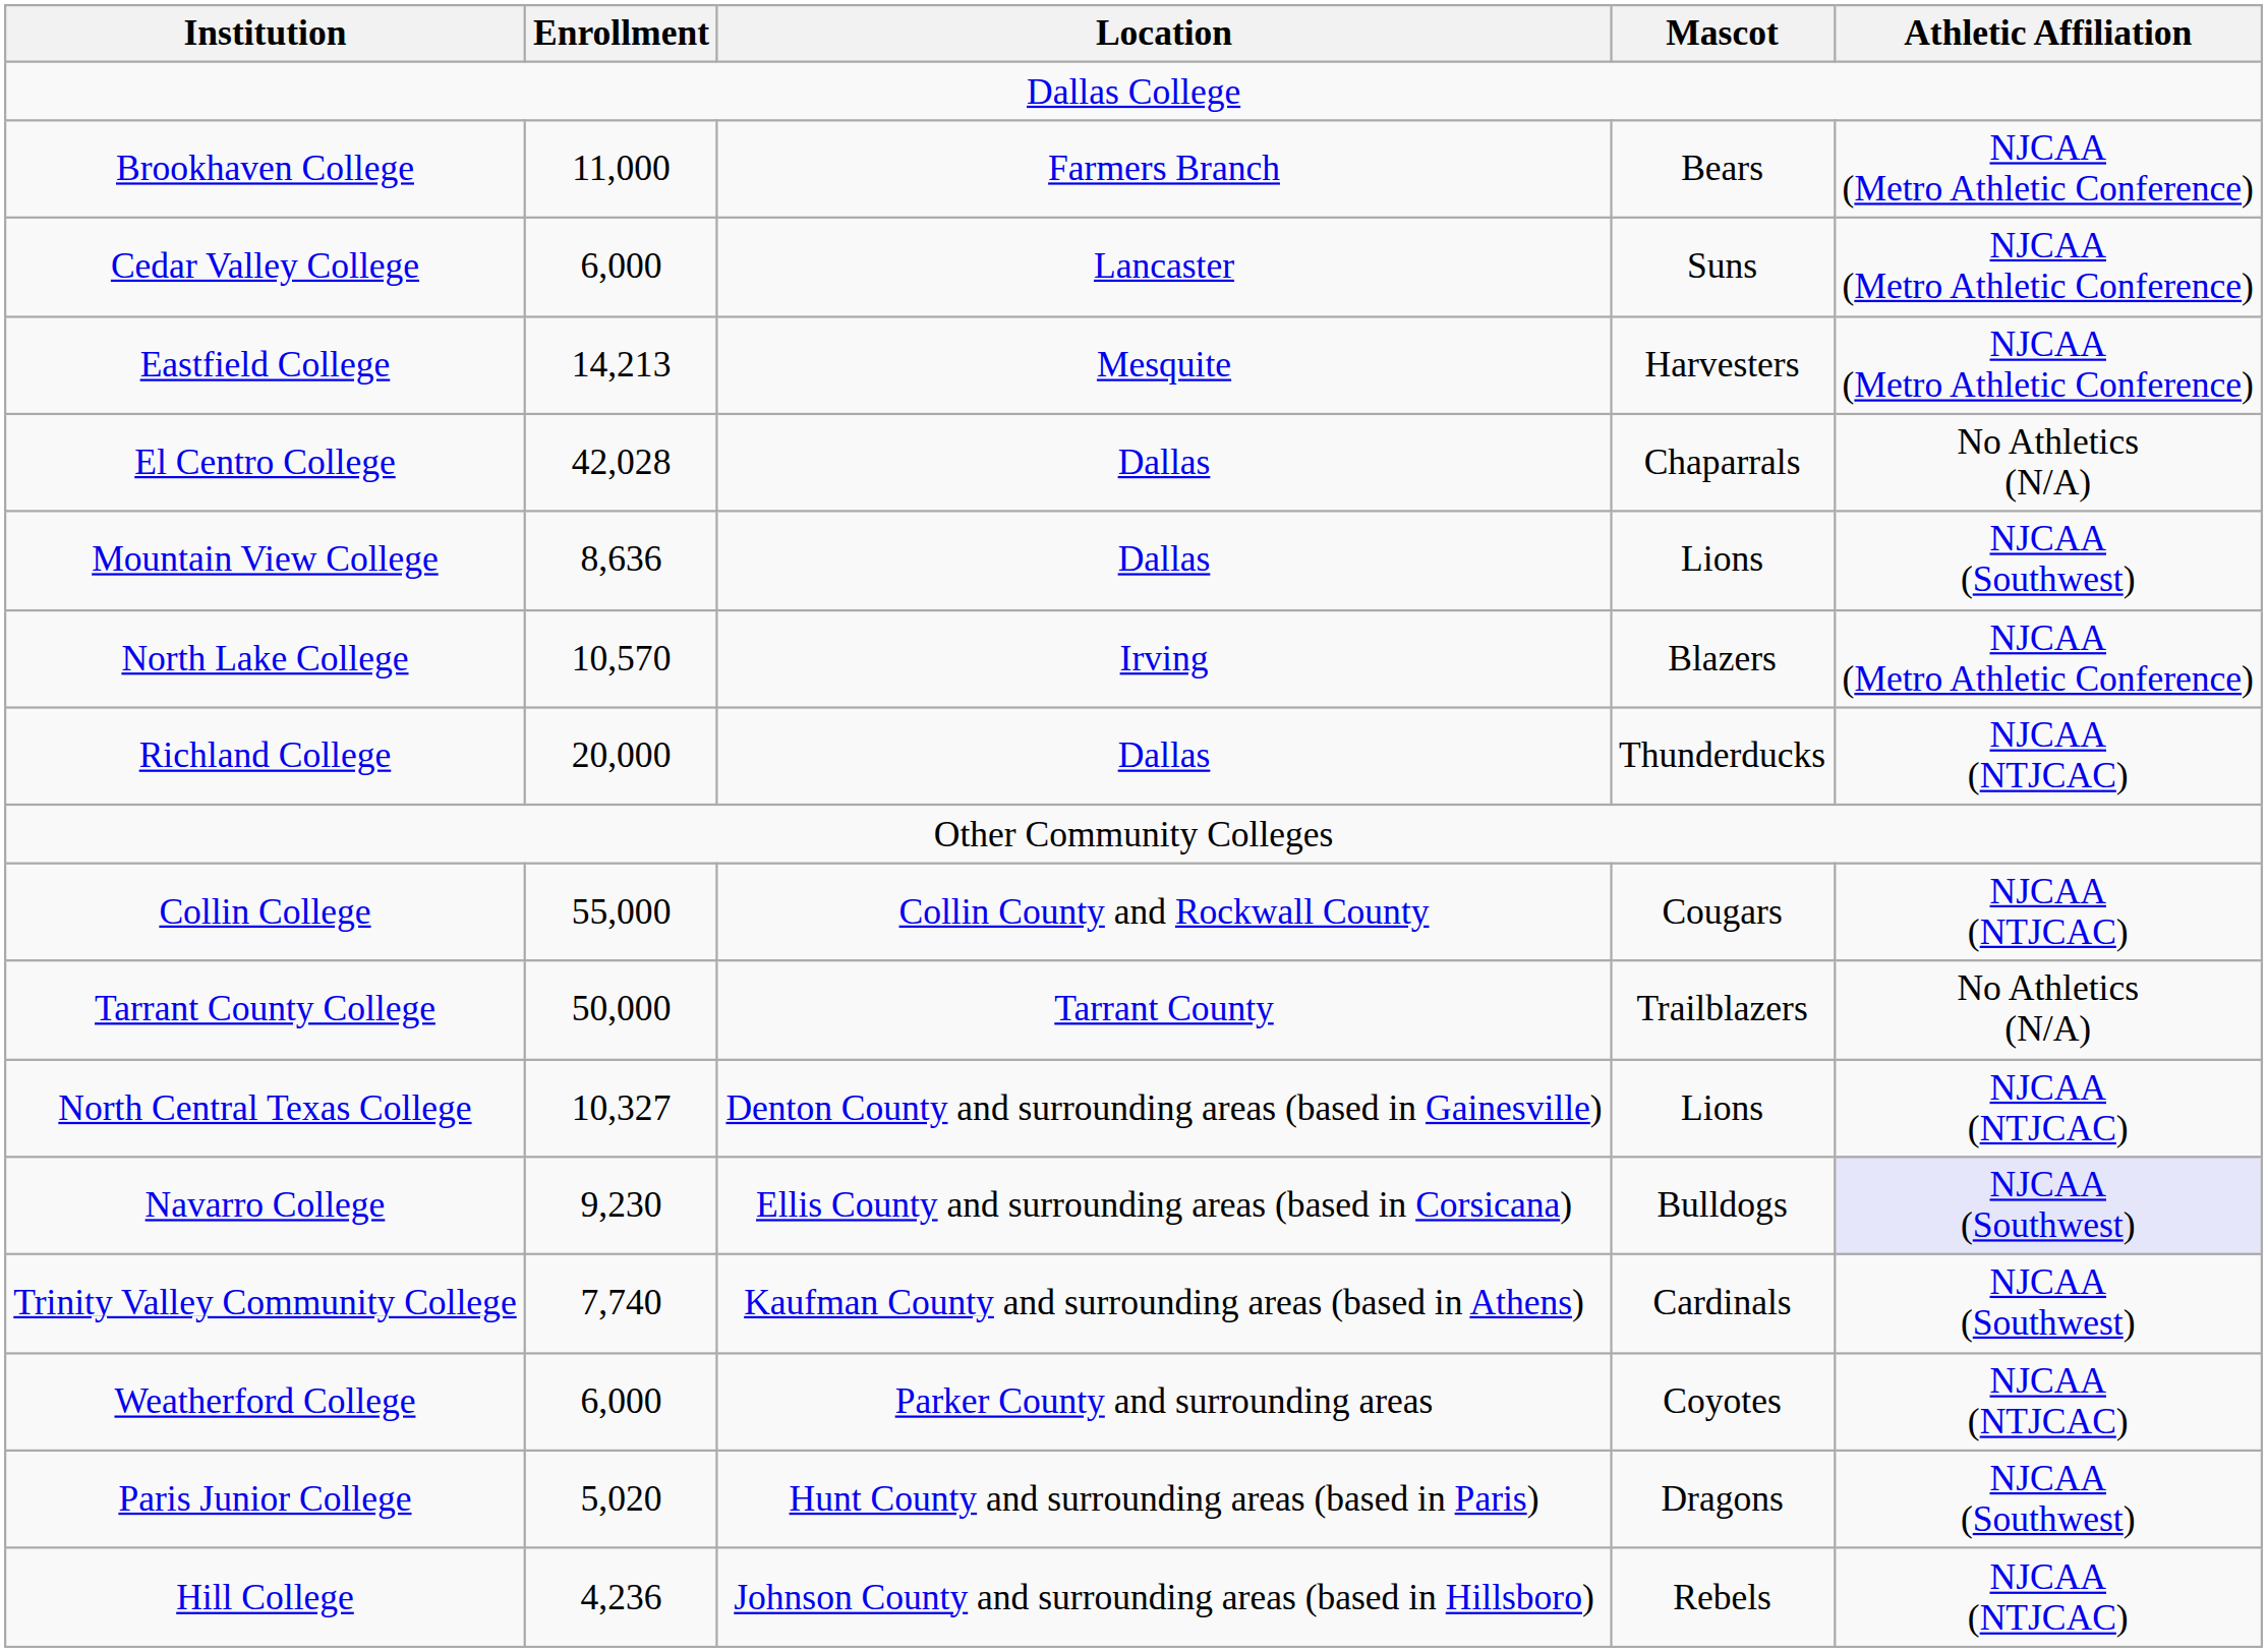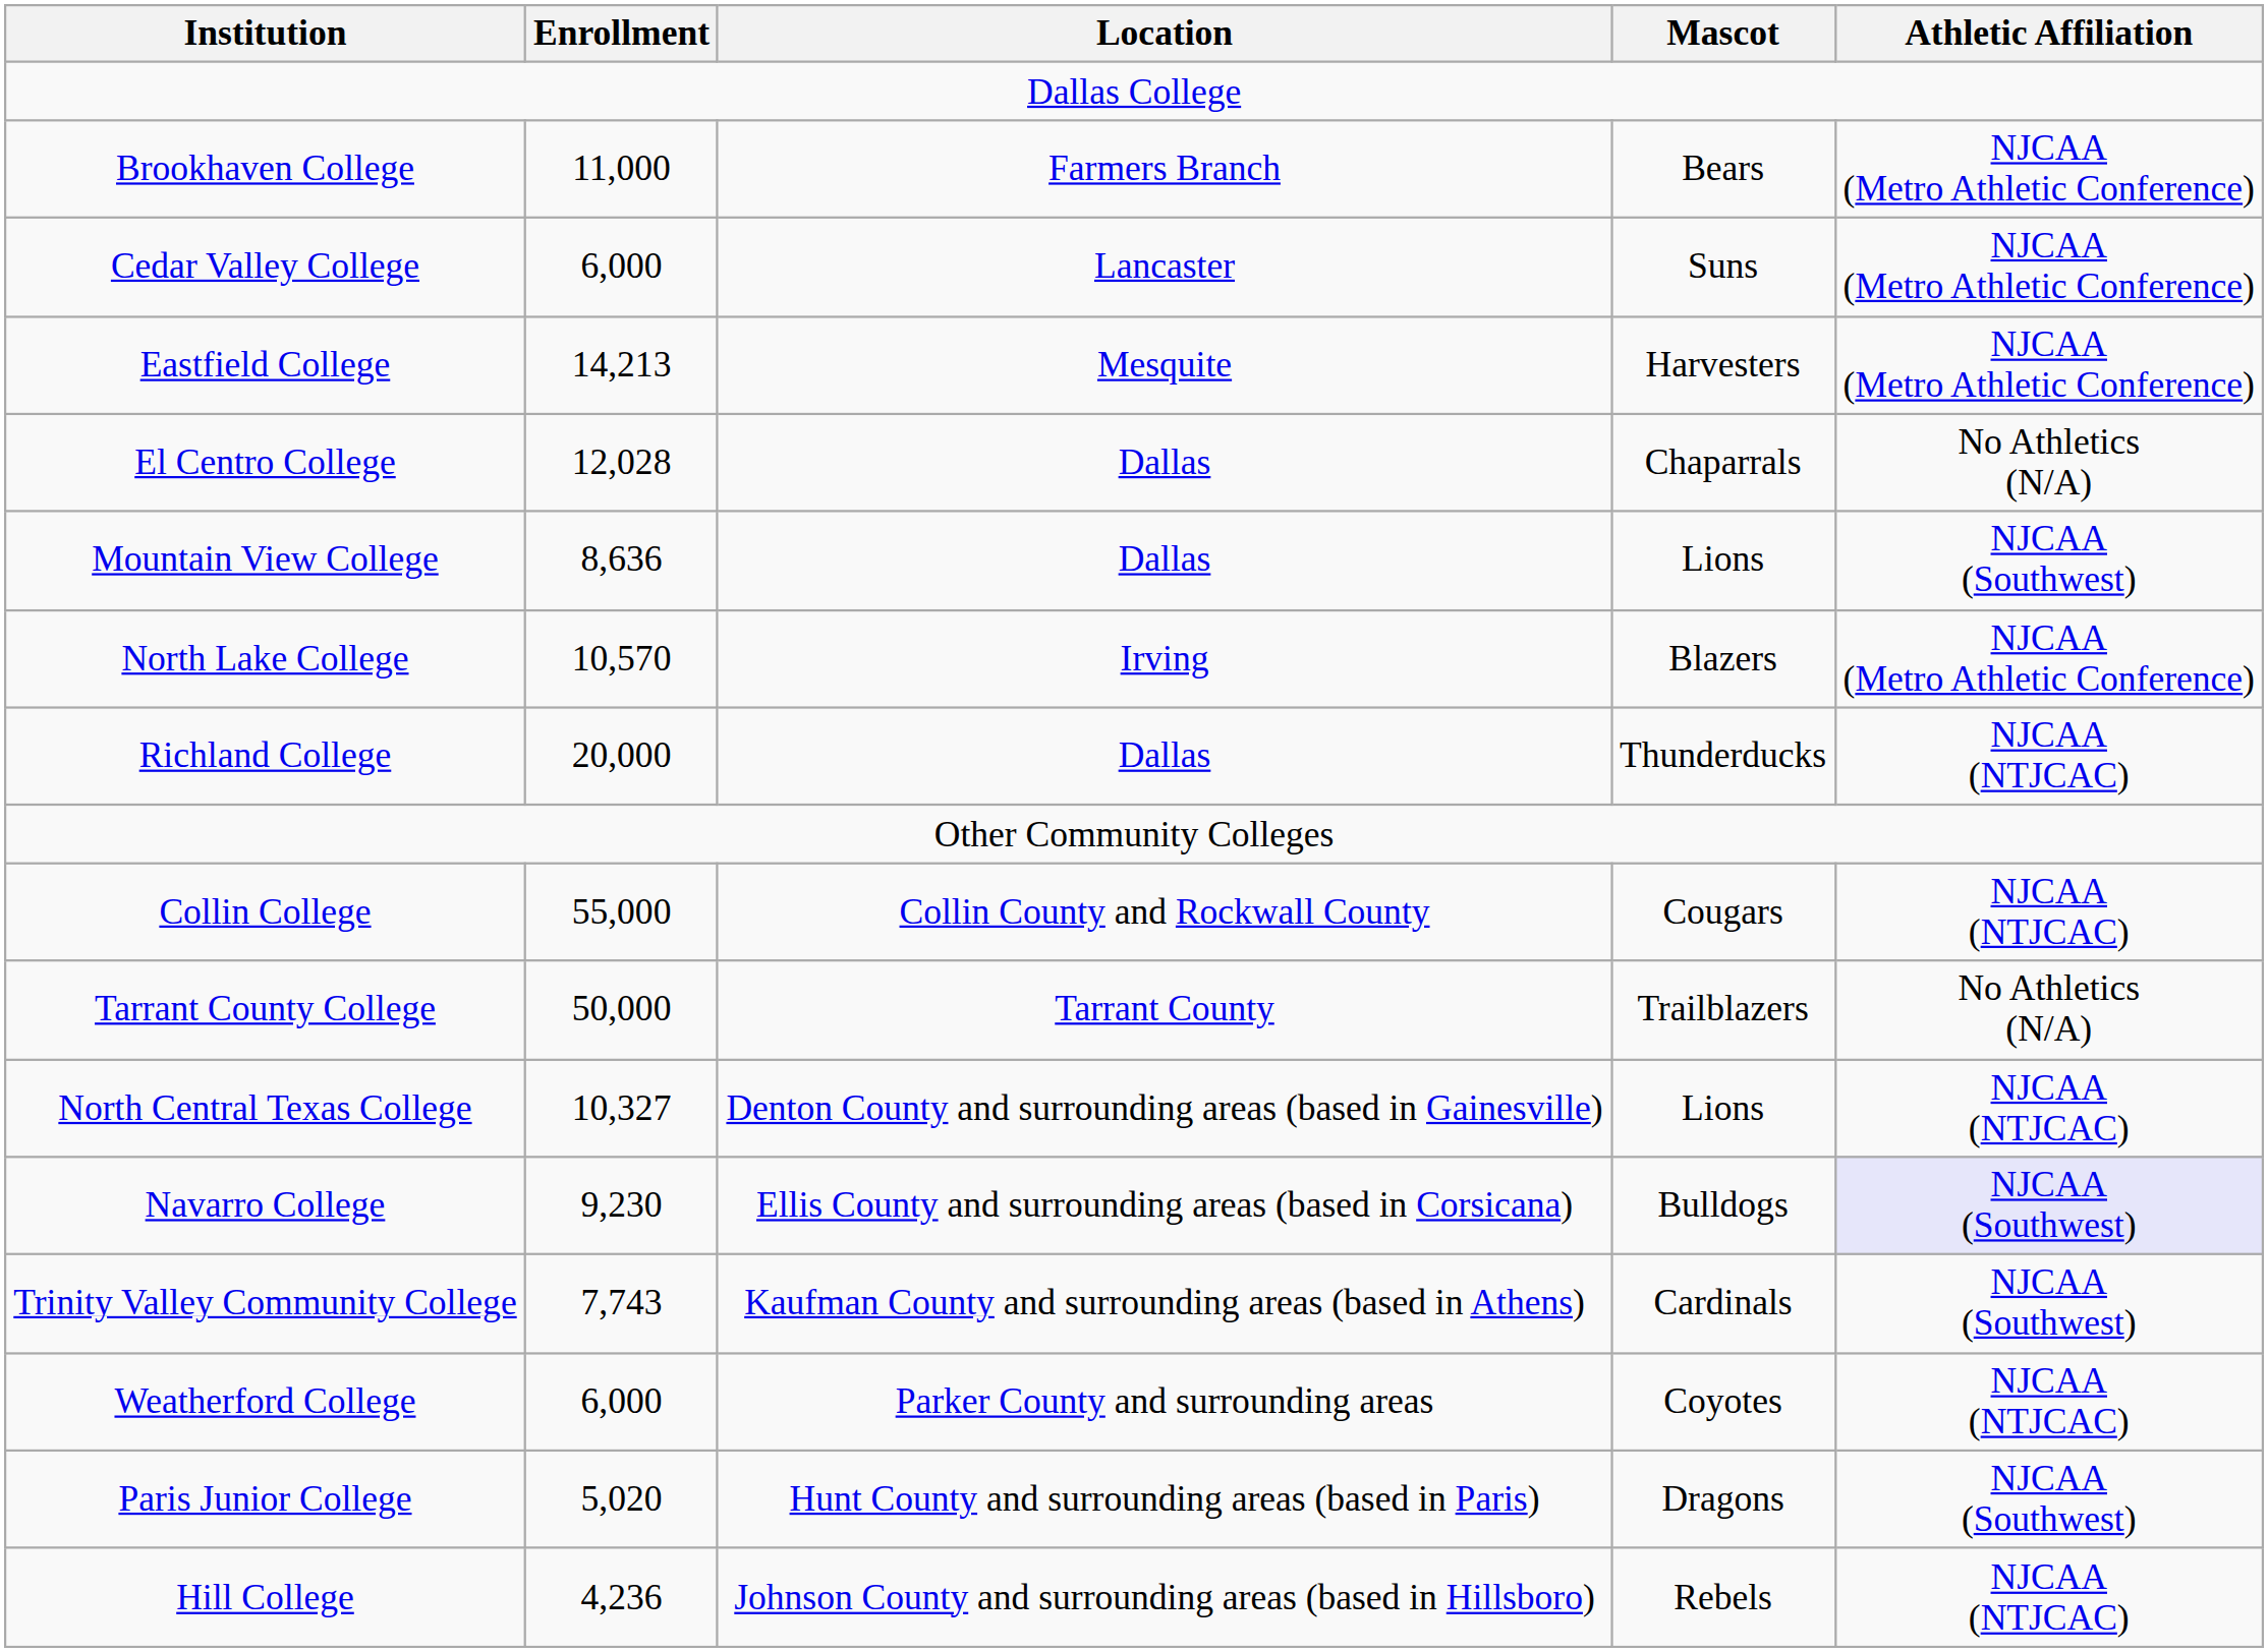El Centro College | Enrollment: 42,028 -> 12,028
Trinity Valley Community College | Enrollment: 7,740 -> 7,743
